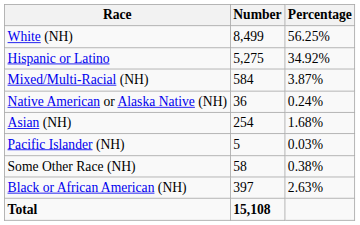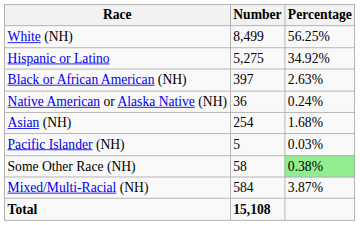rows swapped: Black or African American (NH) <-> Mixed/Multi-Racial (NH)
Some Other Race (NH) | Percentage: no background -> lightgreen background
